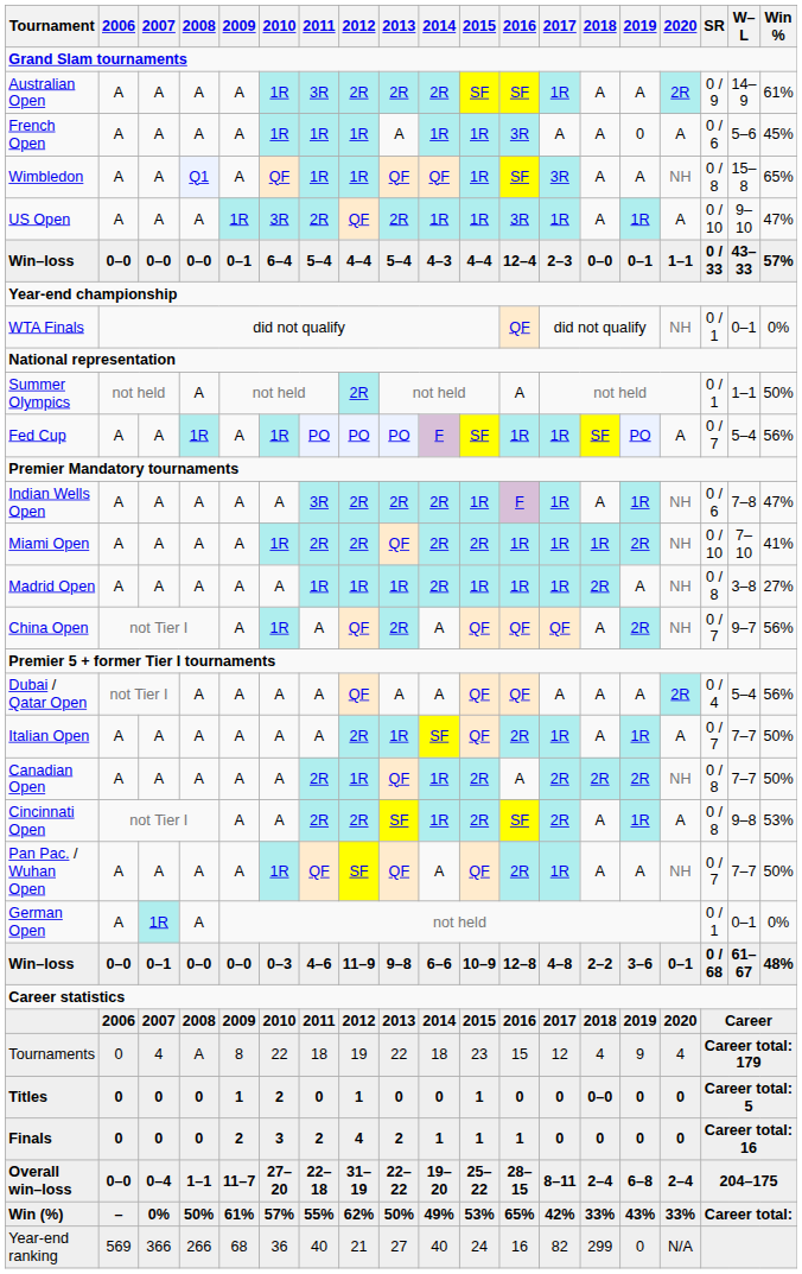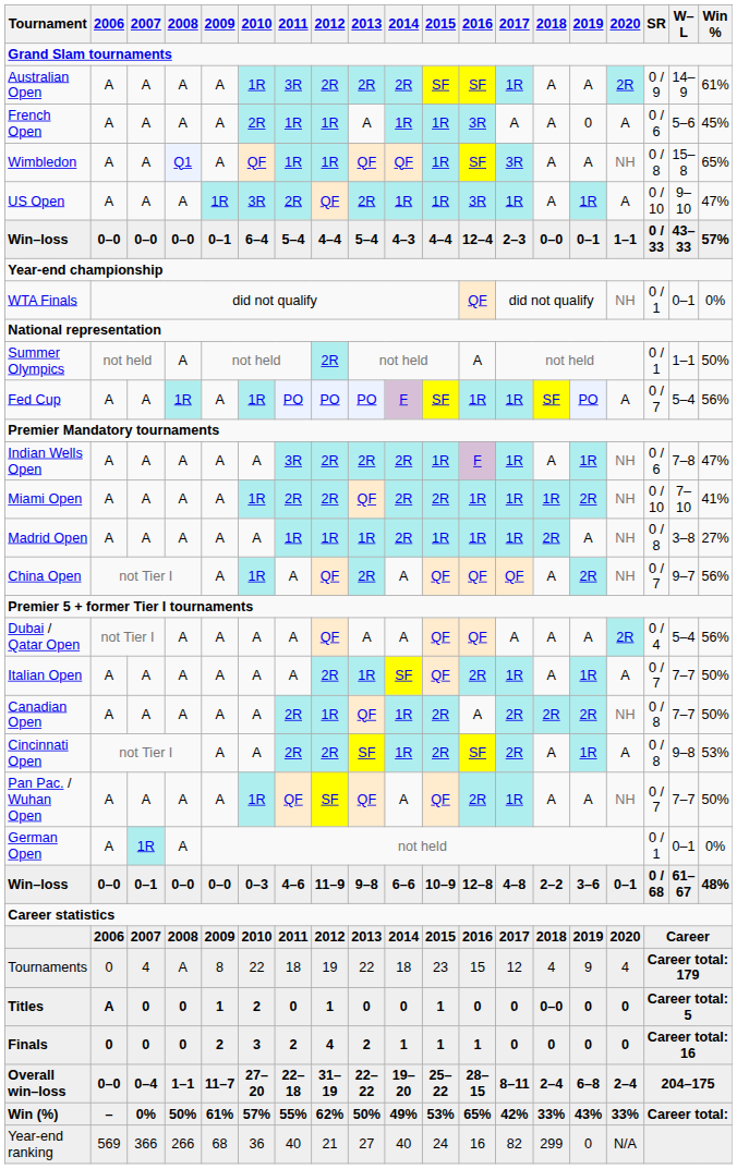French Open | 2010: 1R -> 2R
Titles | 2006: 0 -> A
